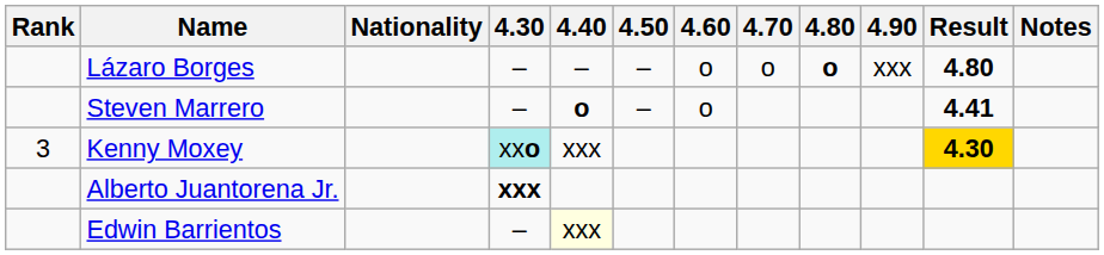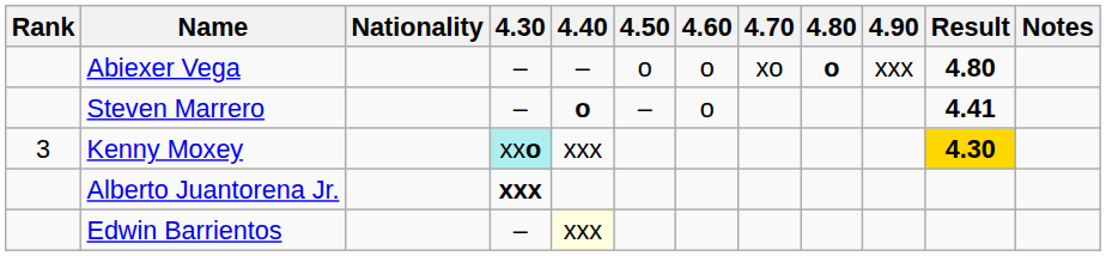- row: Lázaro Borges | – | – | – | o | o | o | xxx | 4.80
+ row: Abiexer Vega | – | – | o | o | xo | o | xxx | 4.80
